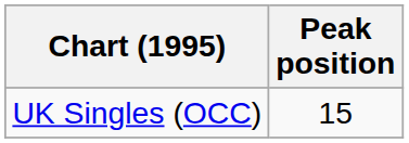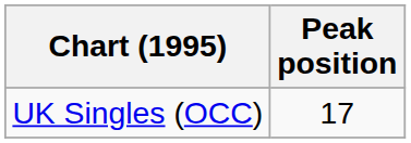UK Singles (OCC) | Peak position: 15 -> 17
